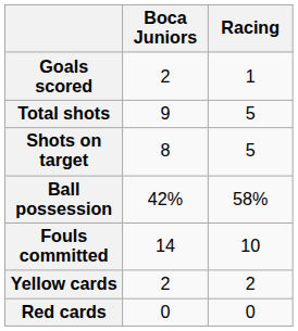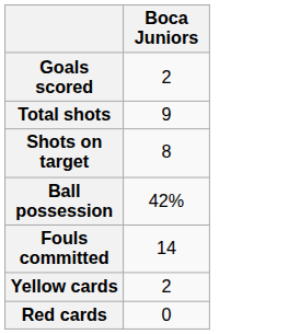- column: Racing | 1 | 5 | 5 | 58% | 10 | 2 | 0
